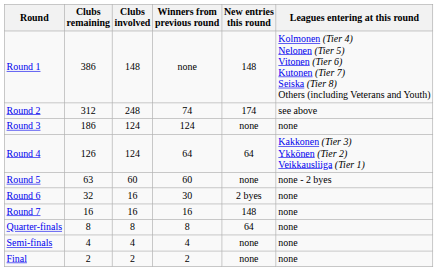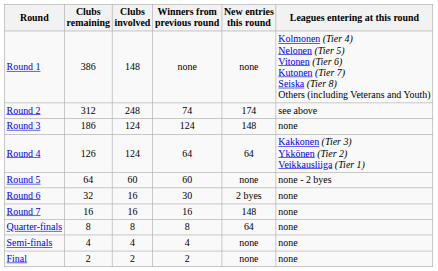Round 1 | New entries this round: 148 -> none
Round 3 | New entries this round: none -> 148
Round 5 | Clubs remaining: 63 -> 64
